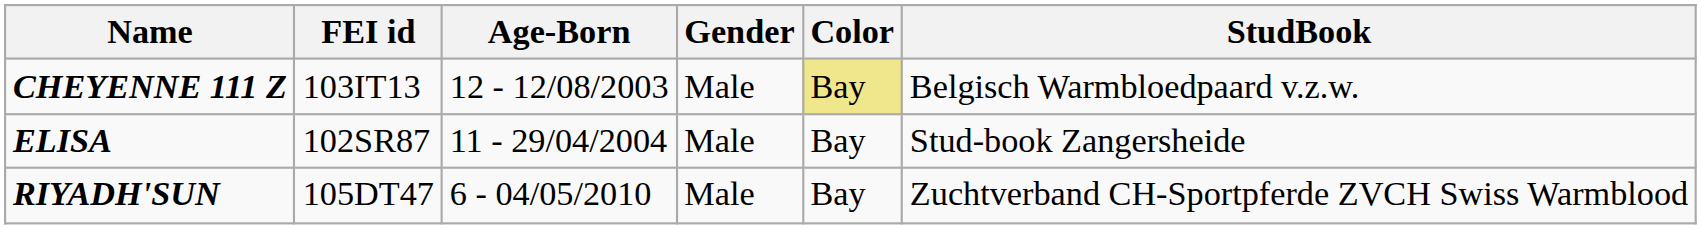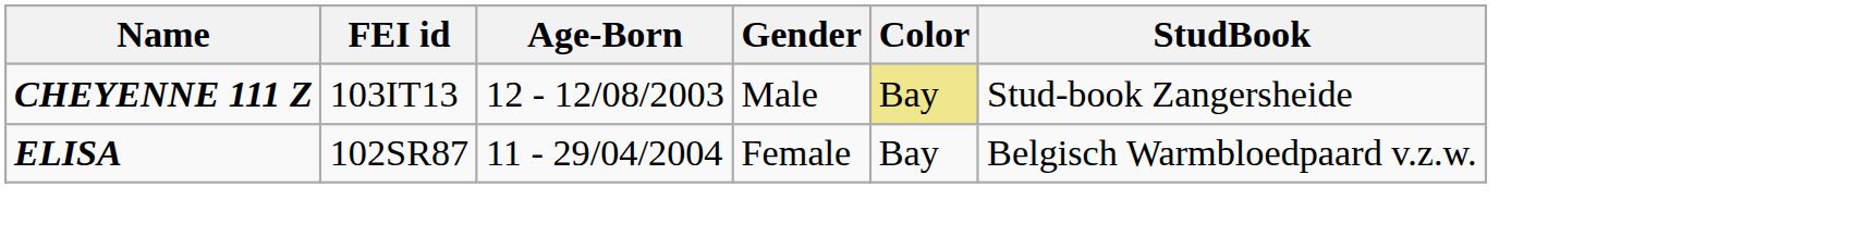CHEYENNE 111 Z | StudBook: Belgisch Warmbloedpaard v.z.w. -> Stud-book Zangersheide
ELISA | Gender: Male -> Female
ELISA | StudBook: Stud-book Zangersheide -> Belgisch Warmbloedpaard v.z.w.
- row: RIYADH'SUN | 105DT47 | 6 - 04/05/2010 | Male | Bay | Zuchtverband CH-Sportpferde ZVCH Swiss Warmblood
